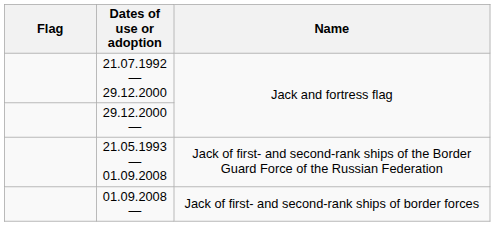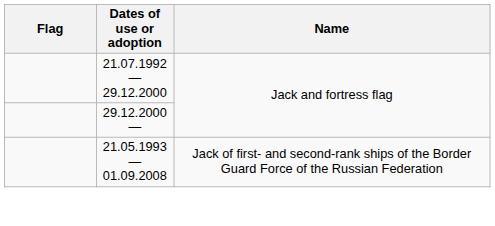- row: 01.09.2008 — | Jack of first- and second-rank ships of border forces
